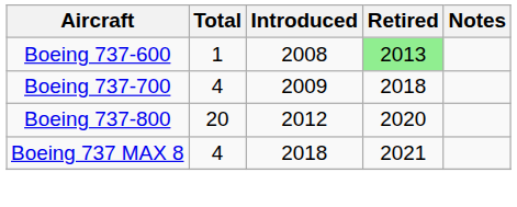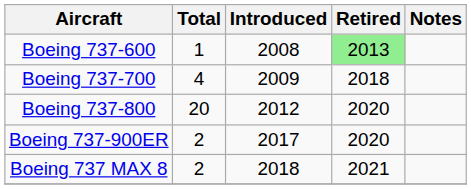+ row: Boeing 737-900ER | 2 | 2017 | 2020
Boeing 737 MAX 8 | Total: 4 -> 2
